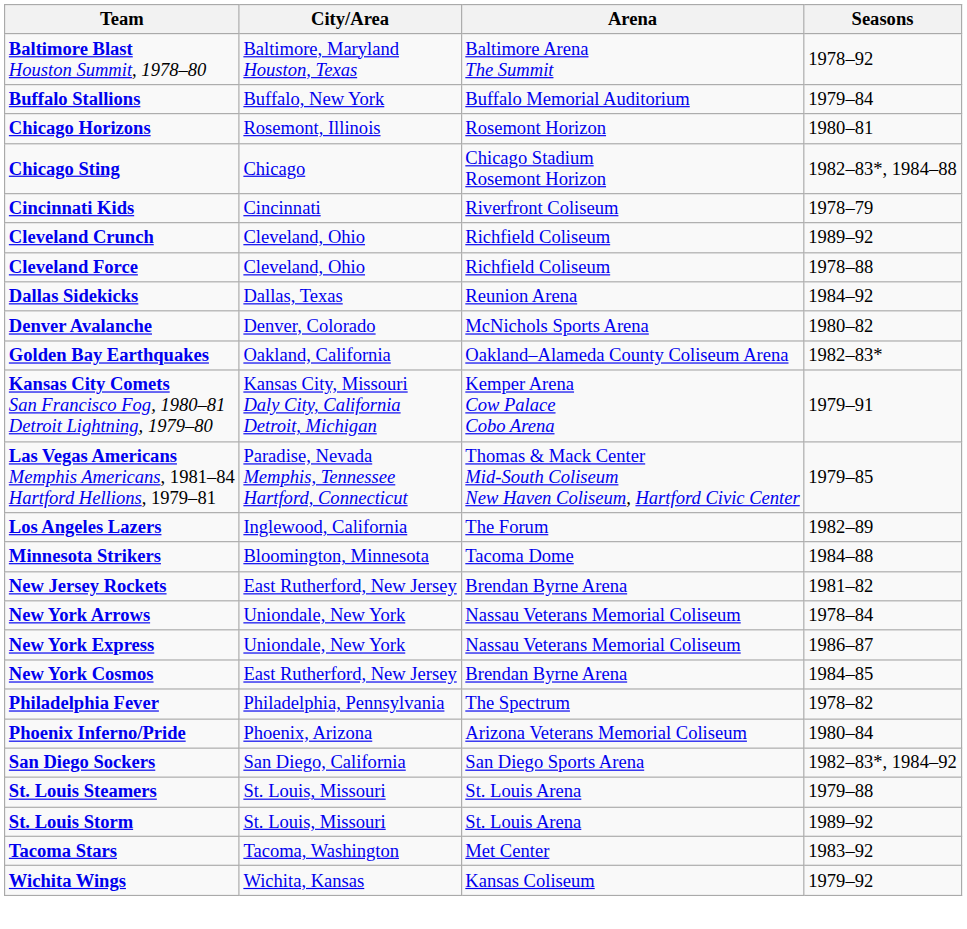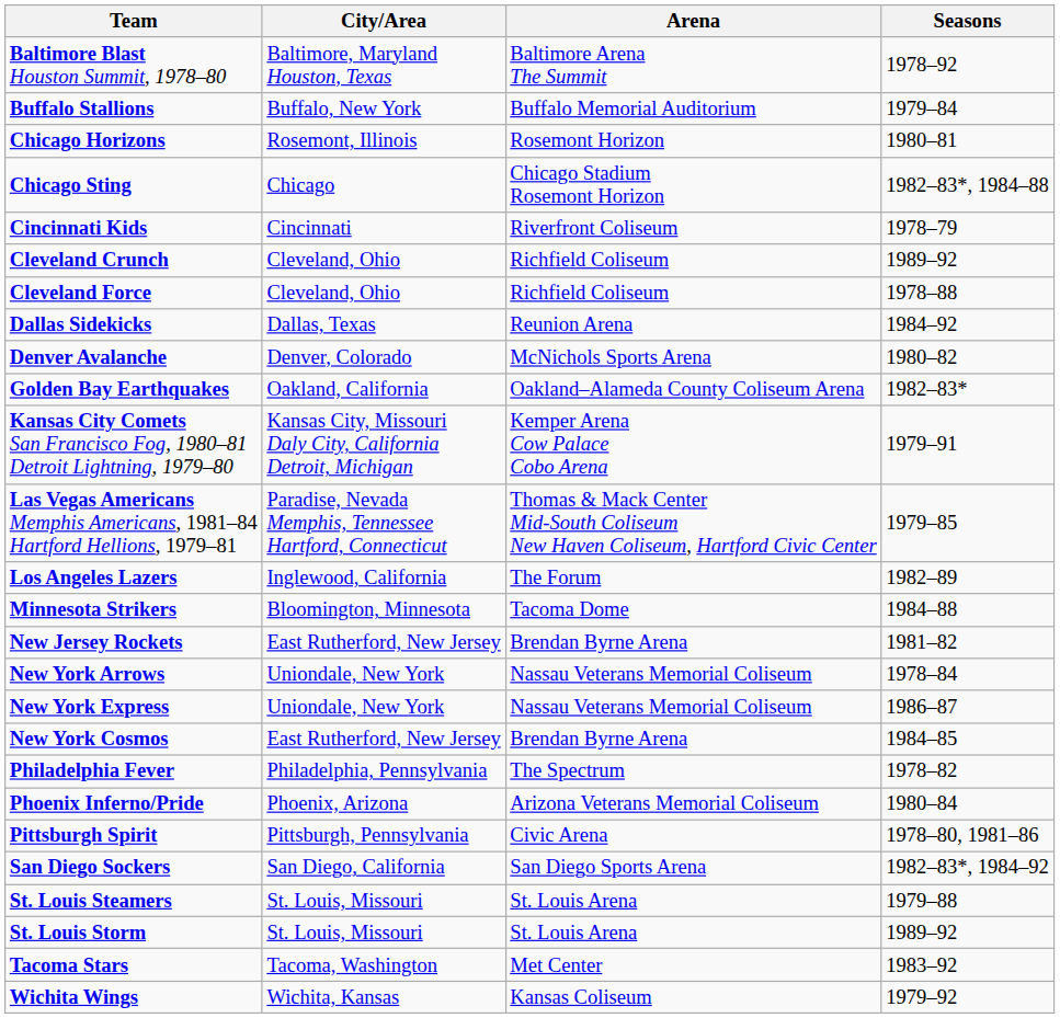+ row: Pittsburgh Spirit | Pittsburgh, Pennsylvania | Civic Arena | 1978–80, 1981–86
